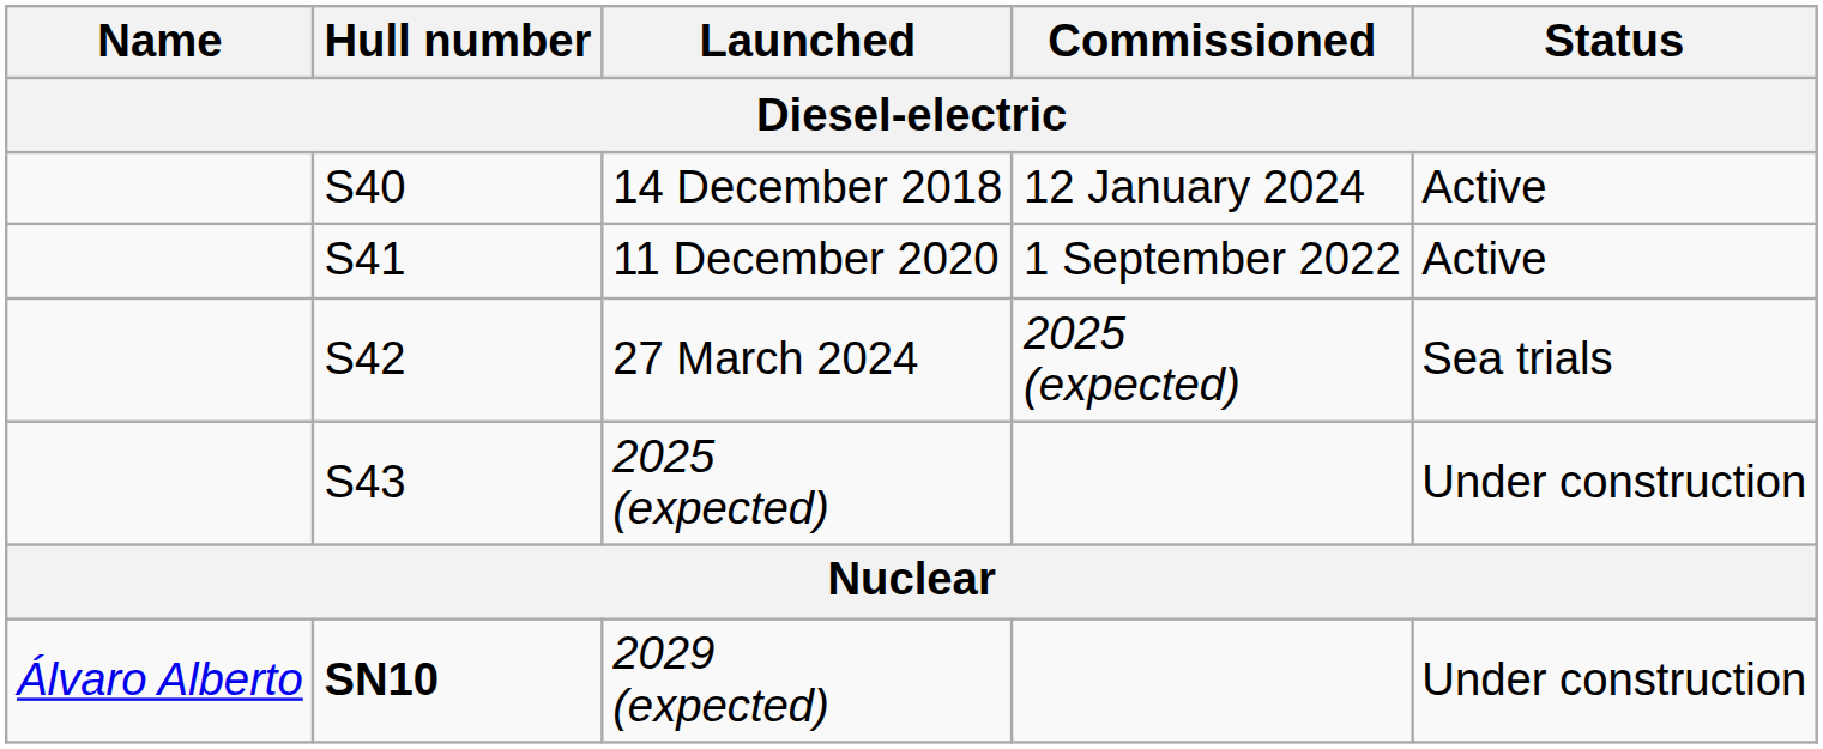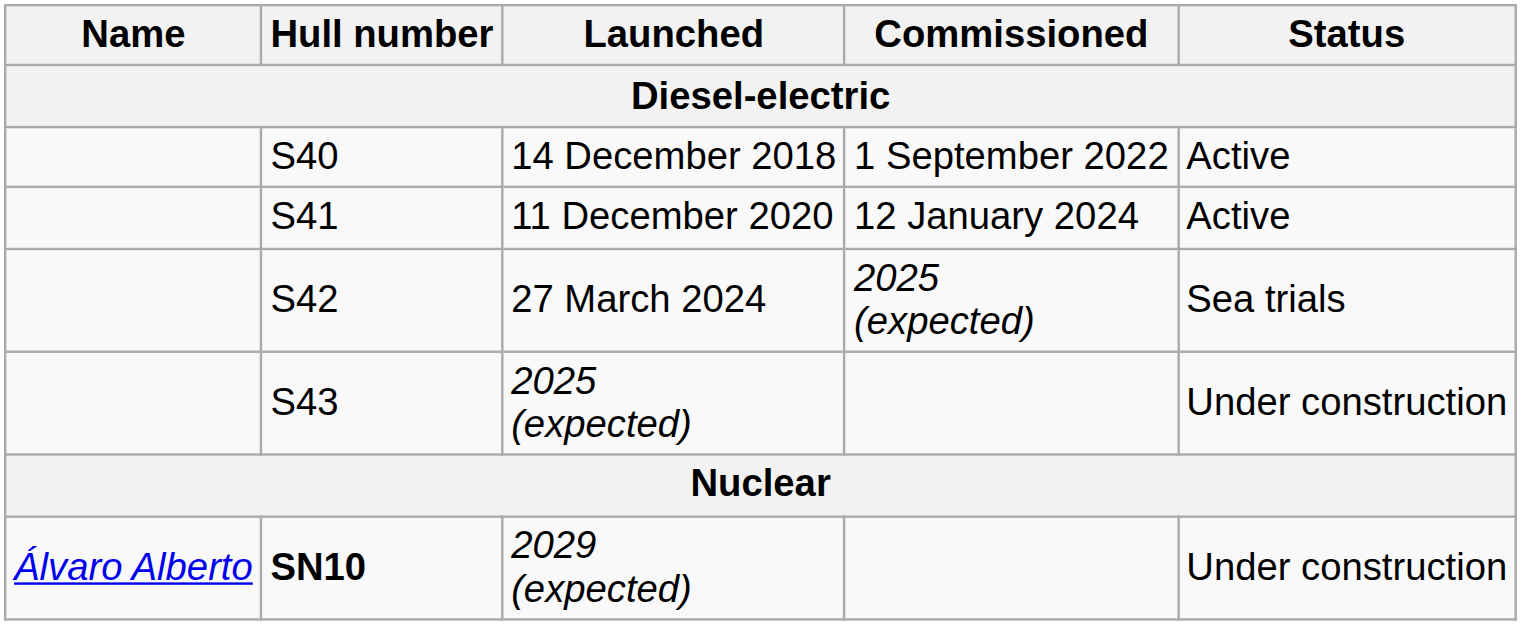14 December 2018 | Commissioned / Diesel-electric: 12 January 2024 -> 1 September 2022
11 December 2020 | Commissioned / Diesel-electric: 1 September 2022 -> 12 January 2024
